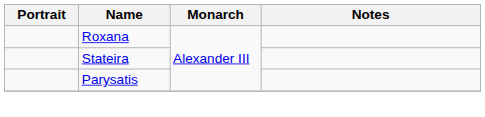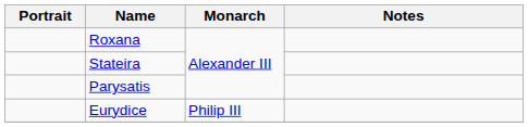+ row: Eurydice | Philip III
